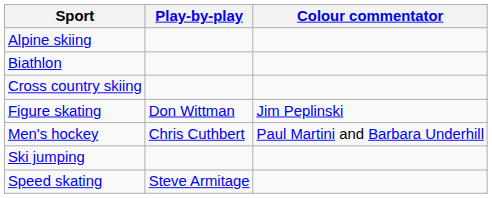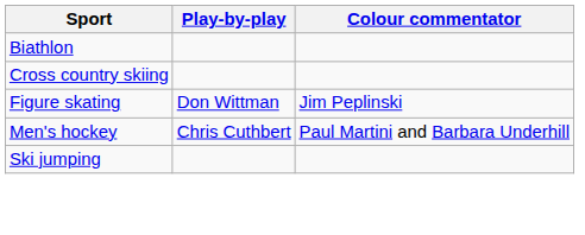- row: Alpine skiing
- row: Speed skating | Steve Armitage
